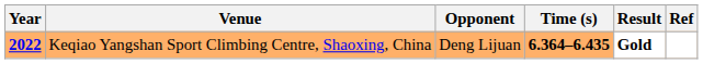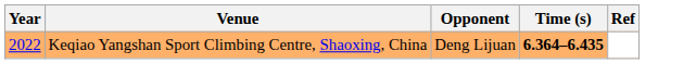- column: Result | Gold
Keqiao Yangshan Sport Climbing Centre, Shaoxing, China | Year: bold -> normal
